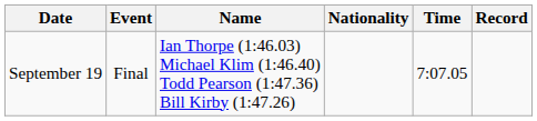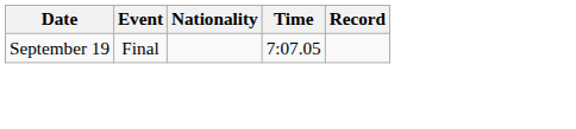- column: Name | Ian Thorpe (1:46.03) Michael Klim (1:46.40) Todd Pearson (1:47.36) Bill Kirby (1:47.26)
